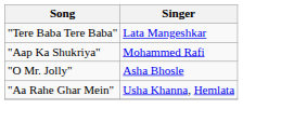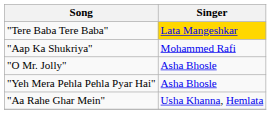"Tere Baba Tere Baba" | Singer: no background -> gold background
+ row: "Yeh Mera Pehla Pehla Pyar Hai" | Asha Bhosle
